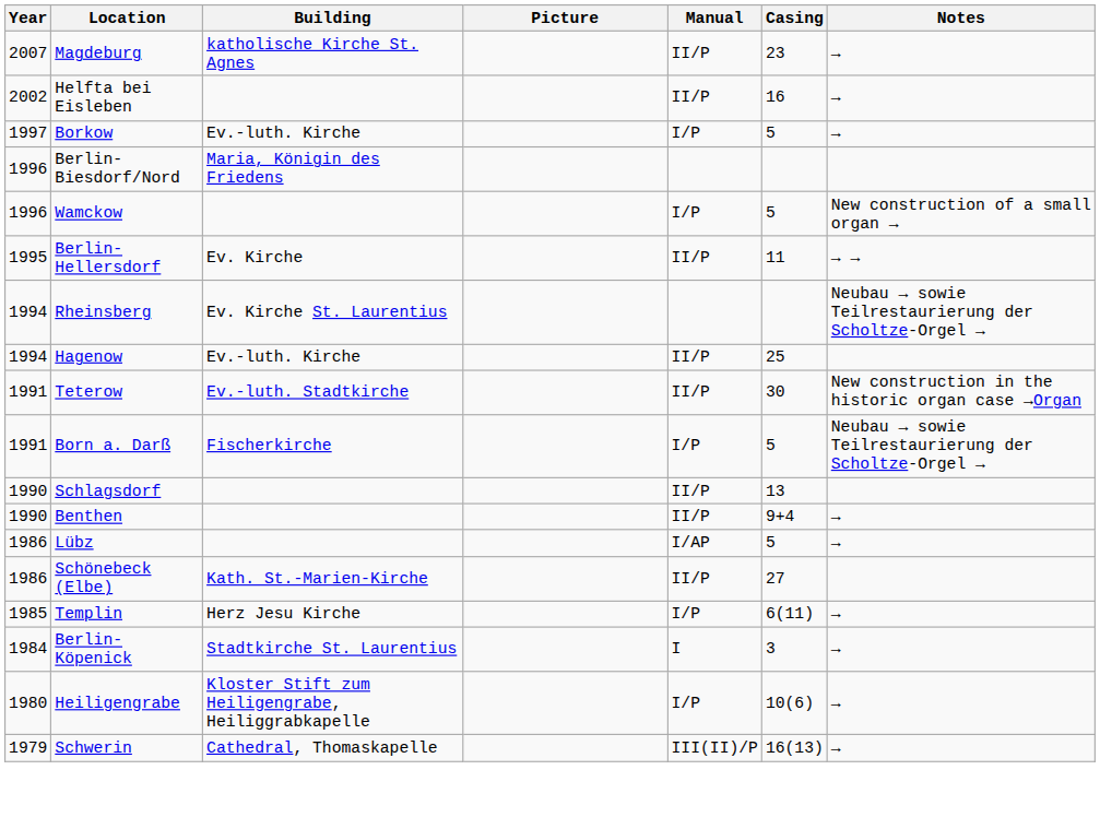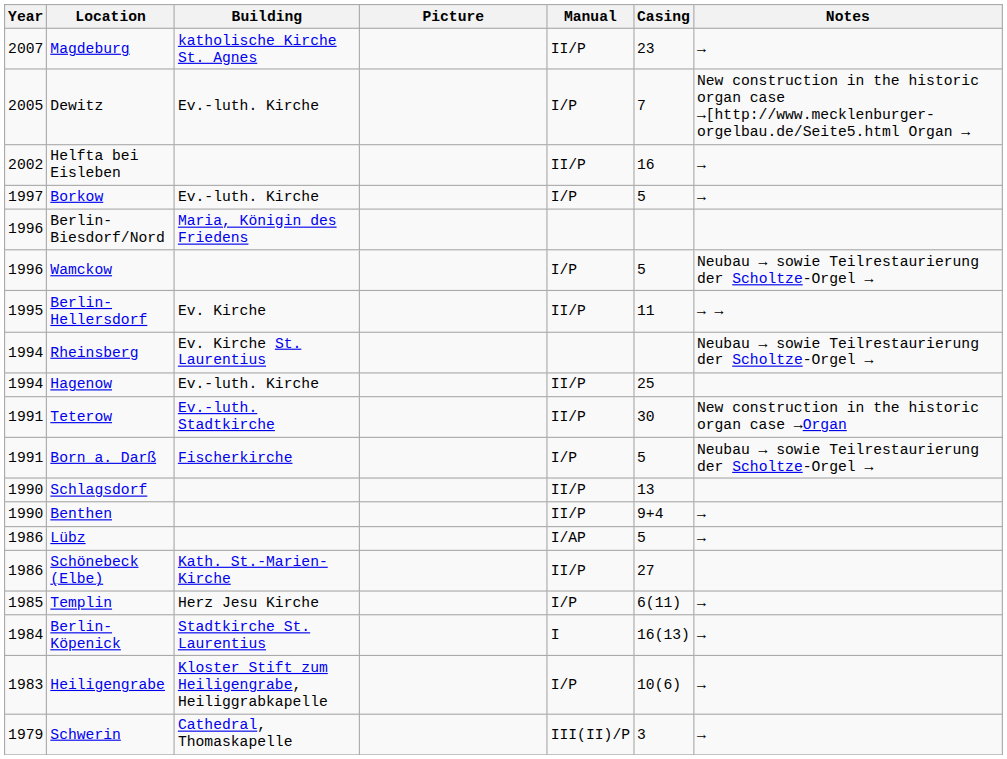+ row: 2005 | Dewitz | Ev.-luth. Kirche | I/P | 7 | New construction in the historic organ case →[http://www.mecklenburger-orgelbau.de/Seite5.html Organ →
Wamckow | Notes: New construction of a small organ → -> Neubau → sowie Teilrestaurierung der Scholtze-Orgel →
Berlin-Köpenick | Casing: 3 -> 16(13)
Heiligengrabe | Year: 1980 -> 1983
Schwerin | Casing: 16(13) -> 3
